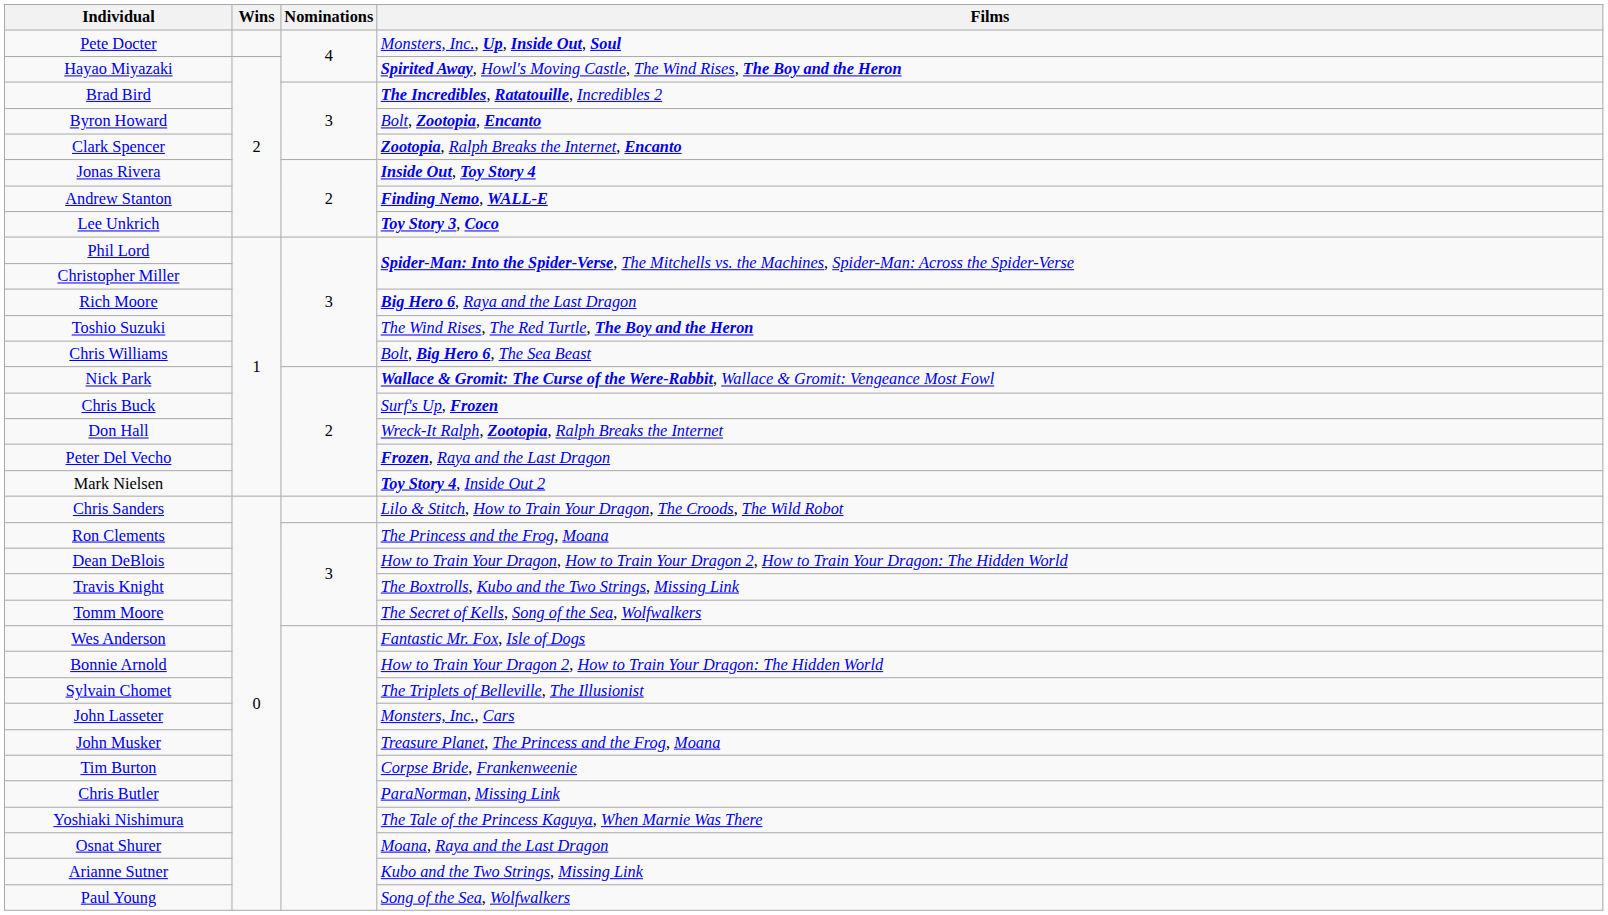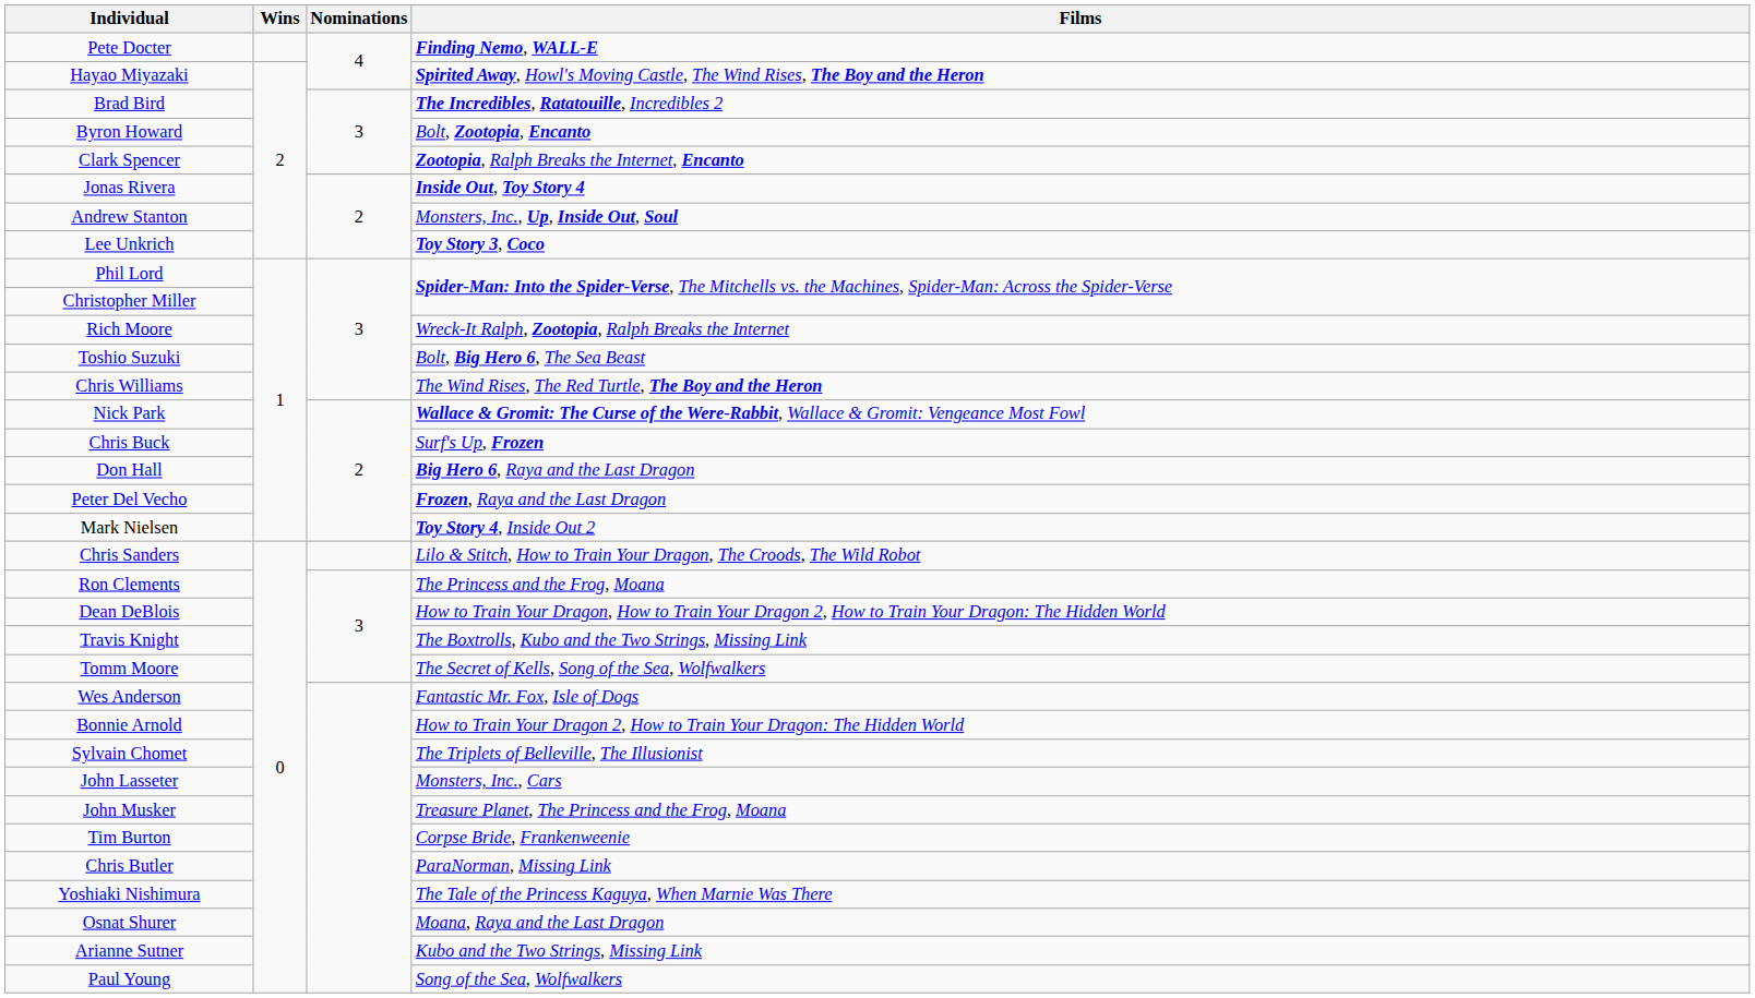Pete Docter | Films: Monsters, Inc., Up, Inside Out, Soul -> Finding Nemo, WALL-E
Andrew Stanton | Films: Finding Nemo, WALL-E -> Monsters, Inc., Up, Inside Out, Soul
Rich Moore | Films: Big Hero 6, Raya and the Last Dragon -> Wreck-It Ralph, Zootopia, Ralph Breaks the Internet
Toshio Suzuki | Films: The Wind Rises, The Red Turtle, The Boy and the Heron -> Bolt, Big Hero 6, The Sea Beast
Chris Williams | Films: Bolt, Big Hero 6, The Sea Beast -> The Wind Rises, The Red Turtle, The Boy and the Heron
Don Hall | Films: Wreck-It Ralph, Zootopia, Ralph Breaks the Internet -> Big Hero 6, Raya and the Last Dragon
